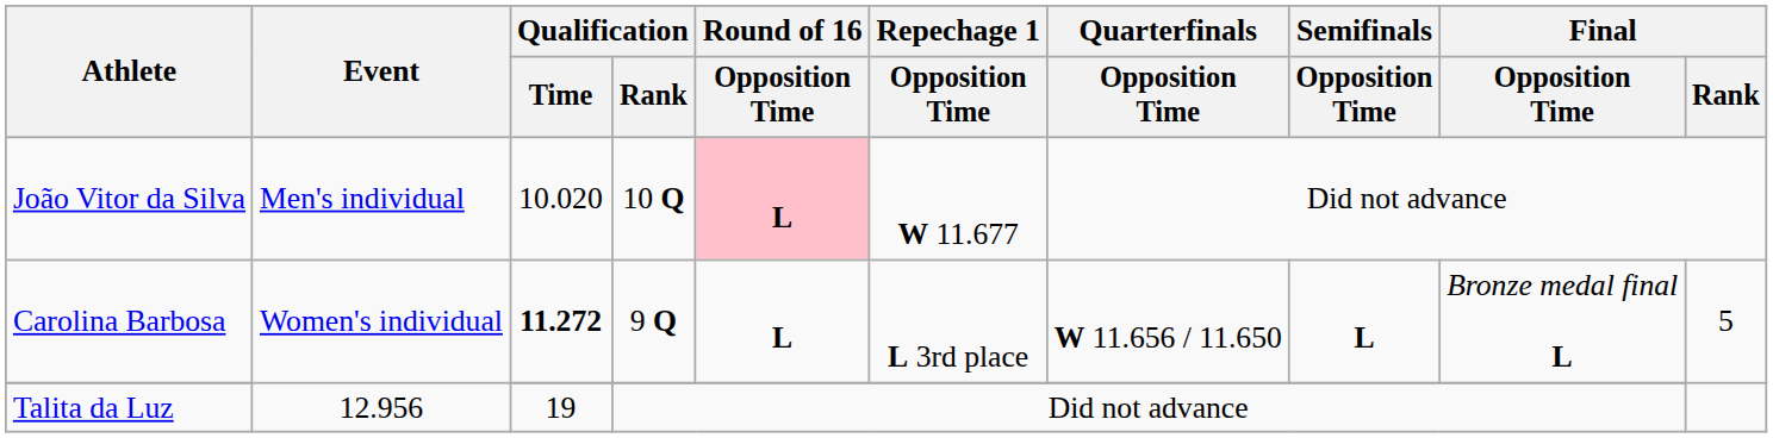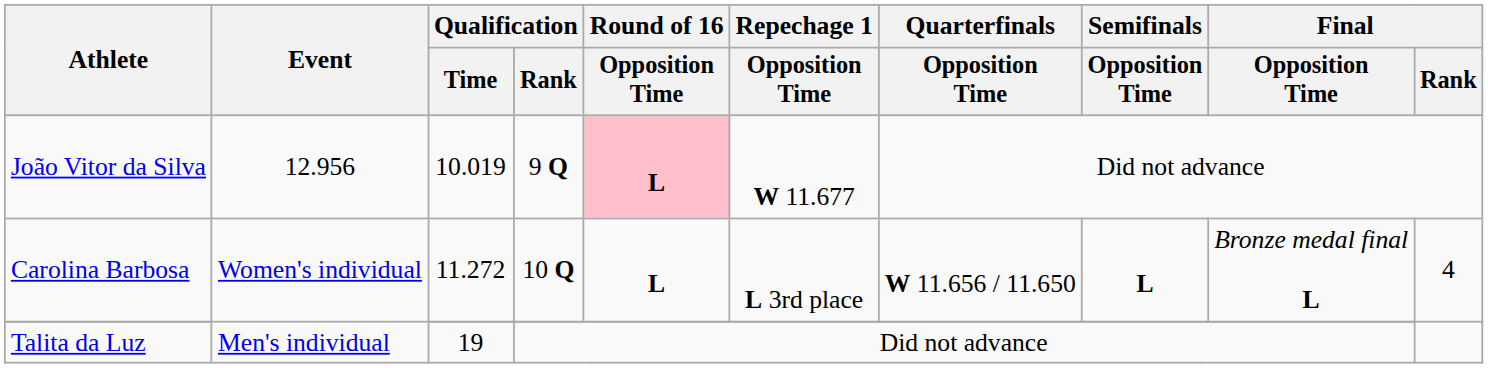João Vitor da Silva | Event: Men's individual -> 12.956
João Vitor da Silva | Qualification / Time: 10.020 -> 10.019
João Vitor da Silva | Qualification / Rank: 10 Q -> 9 Q
Carolina Barbosa | Qualification / Time: bold -> normal
Carolina Barbosa | Qualification / Rank: 9 Q -> 10 Q
Carolina Barbosa | Final / Rank: 5 -> 4
Talita da Luz | Event: 12.956 -> Men's individual
